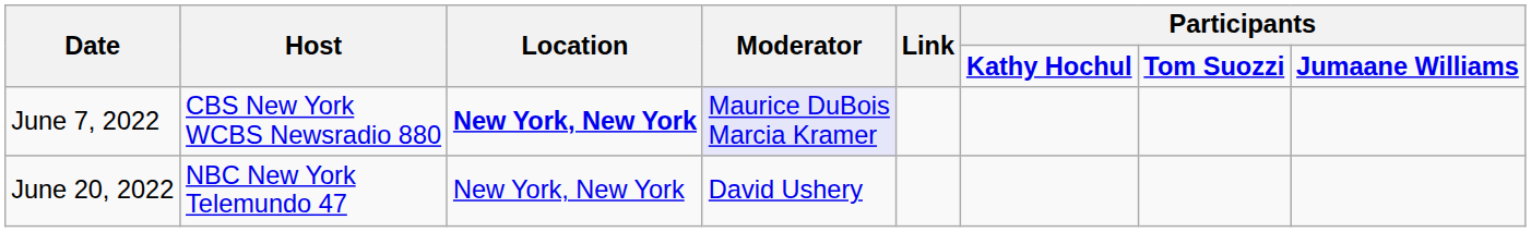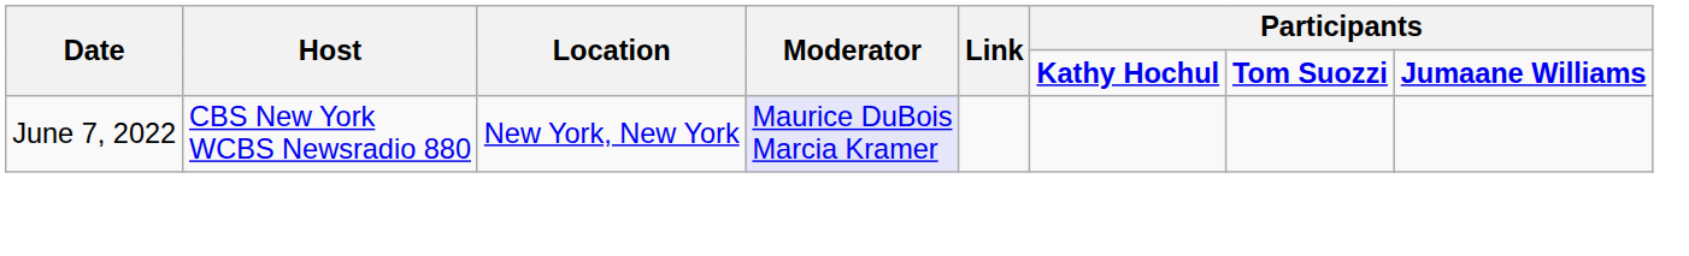June 7, 2022 | Location: bold -> normal
- row: June 20, 2022 | NBC New York Telemundo 47 | New York, New York | David Ushery
